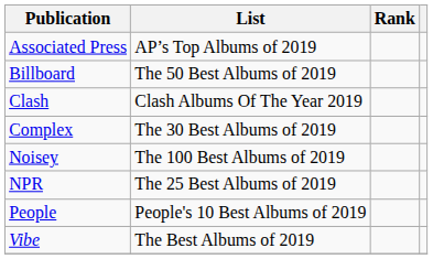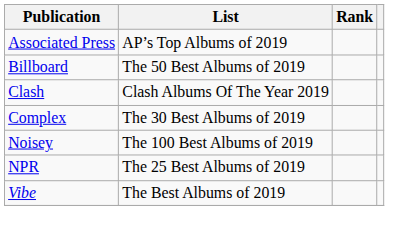- row: People | People's 10 Best Albums of 2019
